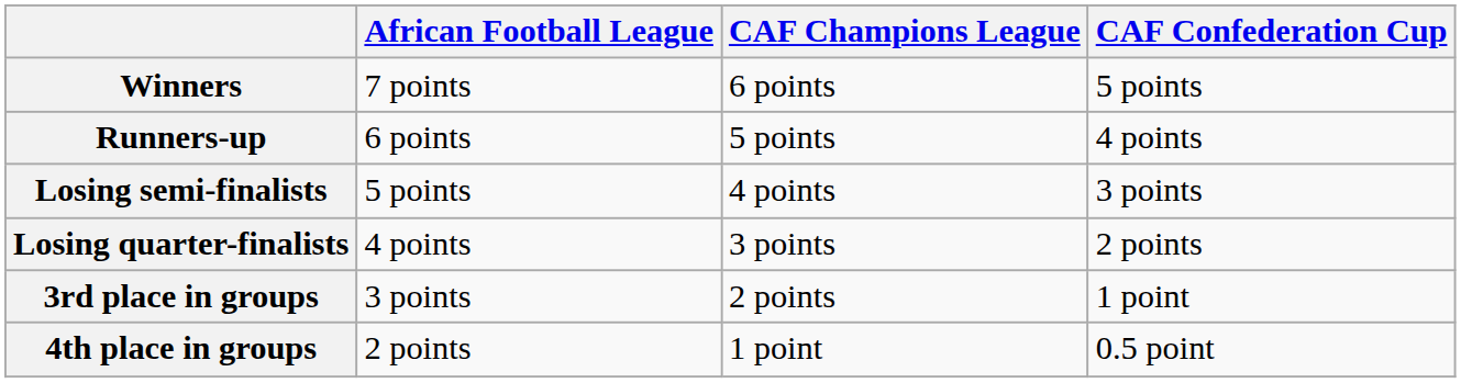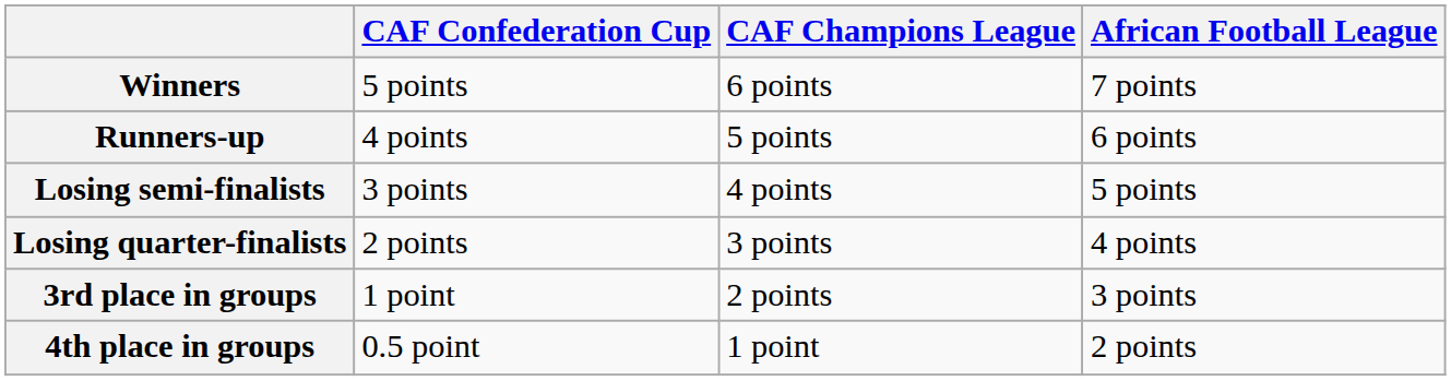columns swapped: African Football League <-> CAF Confederation Cup
